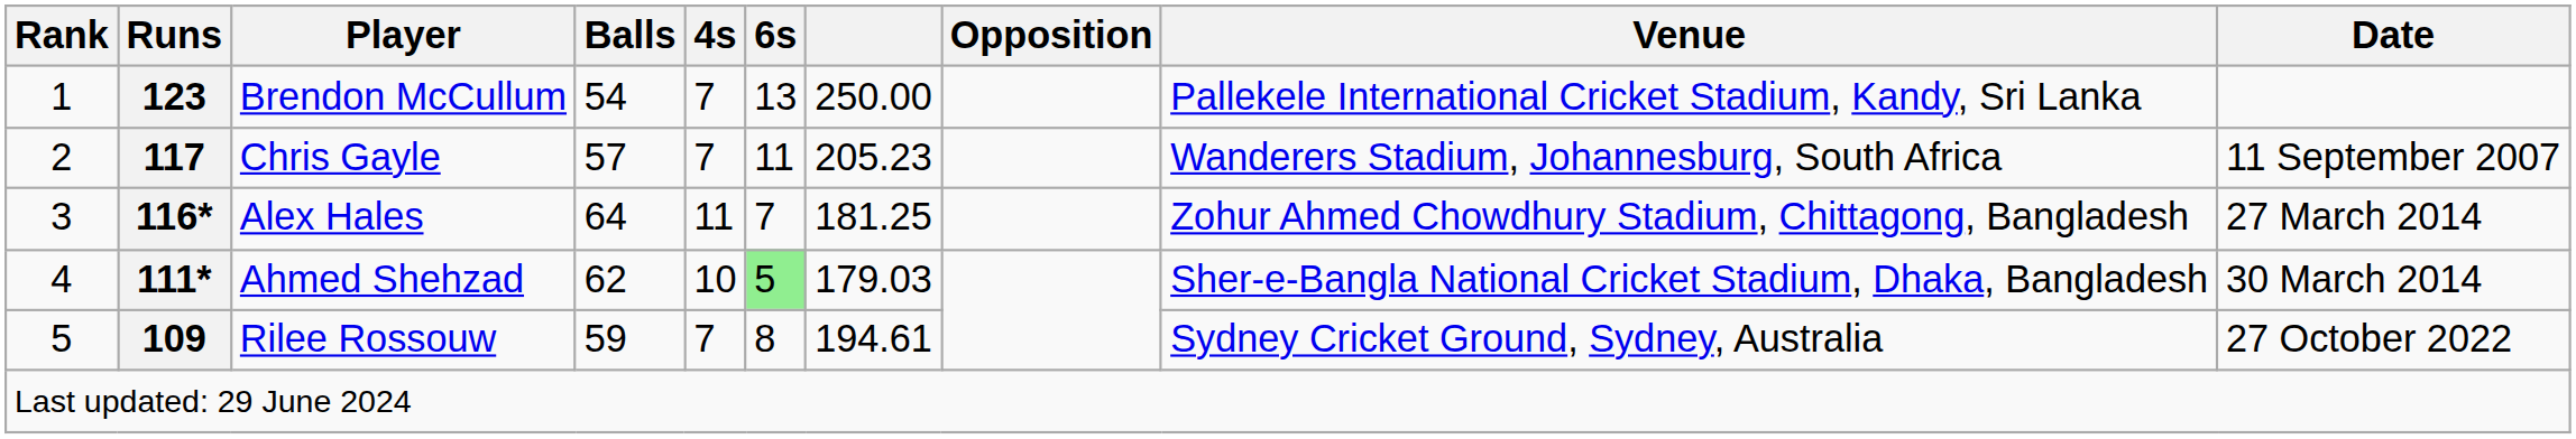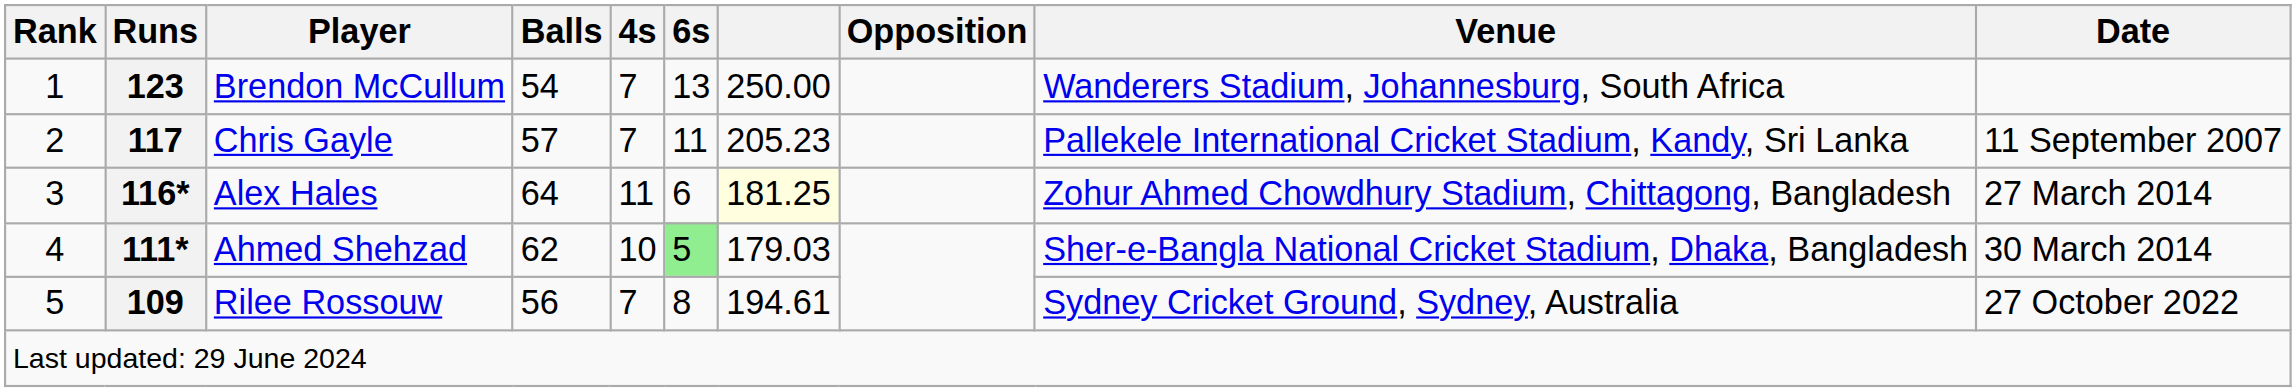Brendon McCullum | Venue: Pallekele International Cricket Stadium, Kandy, Sri Lanka -> Wanderers Stadium, Johannesburg, South Africa
Chris Gayle | Venue: Wanderers Stadium, Johannesburg, South Africa -> Pallekele International Cricket Stadium, Kandy, Sri Lanka
Alex Hales | 6s: 7 -> 6
Alex Hales | column 7: no background -> lightyellow background
Rilee Rossouw | Balls: 59 -> 56
